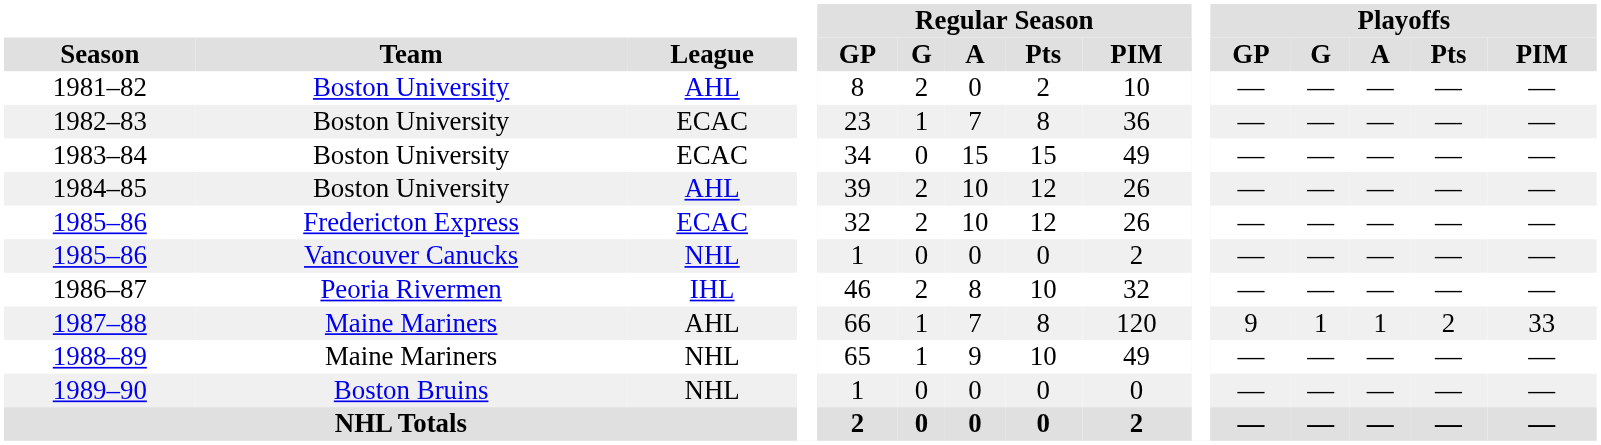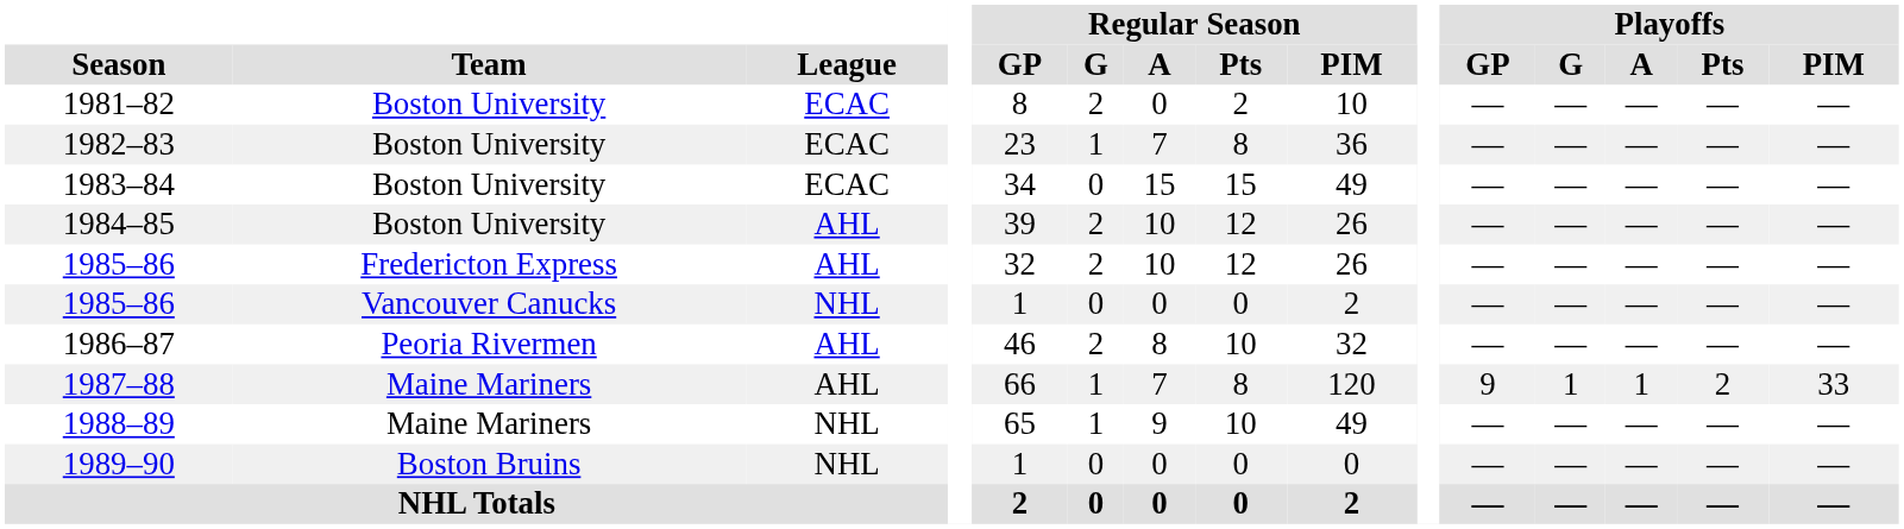1981–82 | League: AHL -> ECAC
1985–86 / Fredericton Express | League: ECAC -> AHL
1986–87 | League: IHL -> AHL
